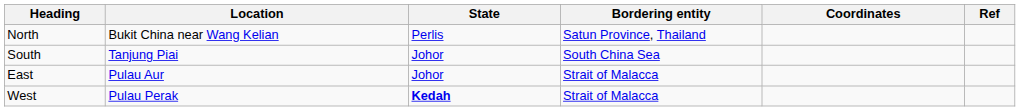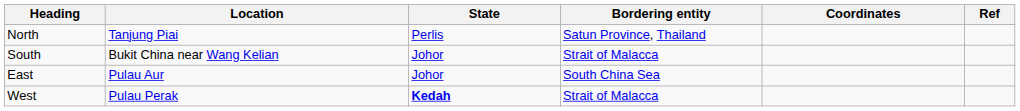North | Location: Bukit China near Wang Kelian -> Tanjung Piai
South | Location: Tanjung Piai -> Bukit China near Wang Kelian
South | Bordering entity: South China Sea -> Strait of Malacca
East | Bordering entity: Strait of Malacca -> South China Sea
